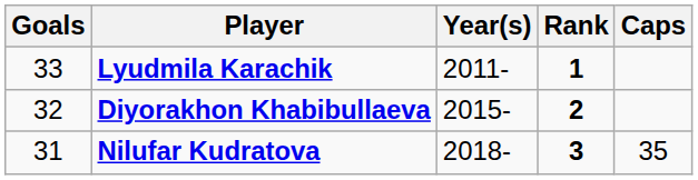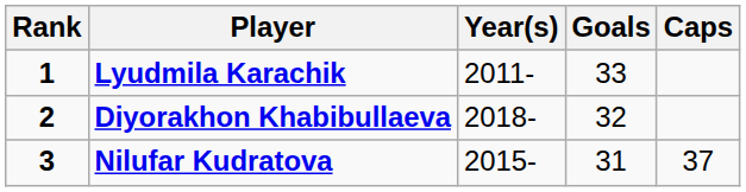columns swapped: Rank <-> Goals
Diyorakhon Khabibullaeva | Year(s): 2015- -> 2018-
Nilufar Kudratova | Year(s): 2018- -> 2015-
Nilufar Kudratova | Caps: 35 -> 37
